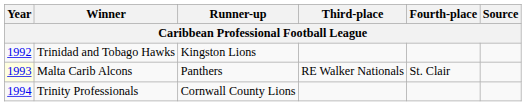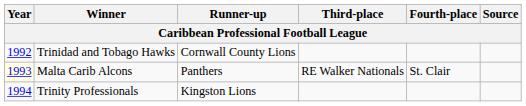Trinidad and Tobago Hawks | Runner-up: Kingston Lions -> Cornwall County Lions
Trinity Professionals | Runner-up: Cornwall County Lions -> Kingston Lions
